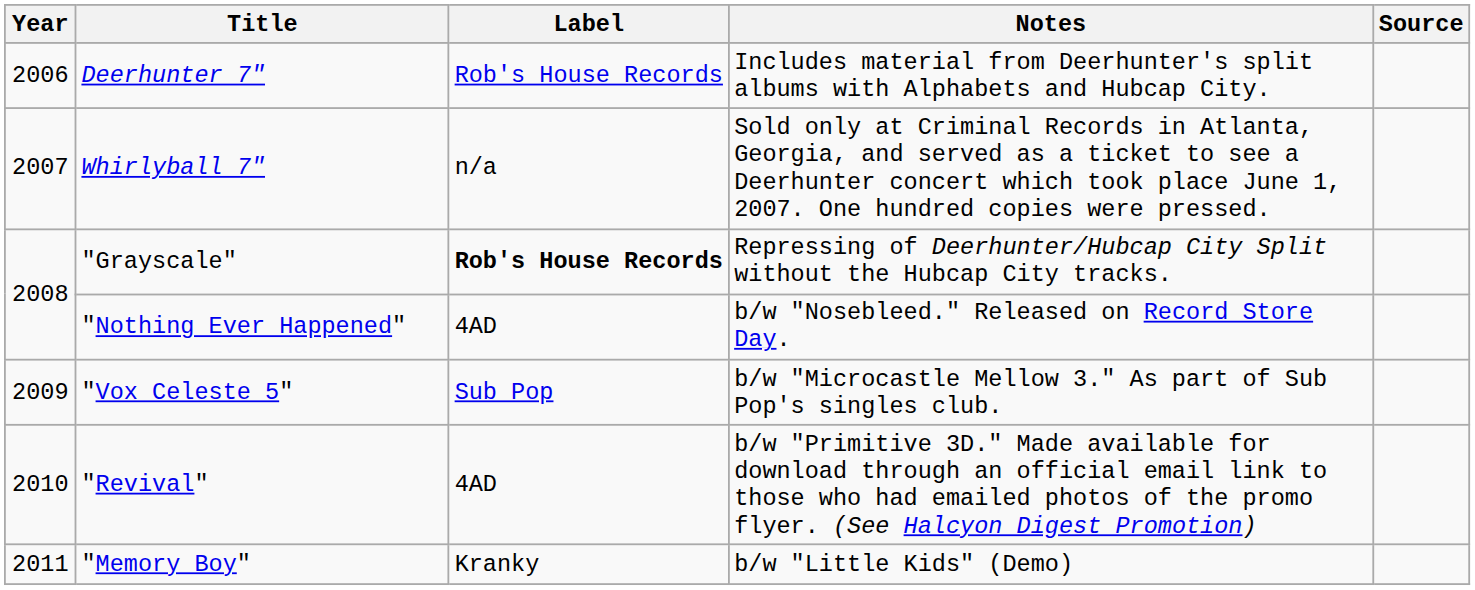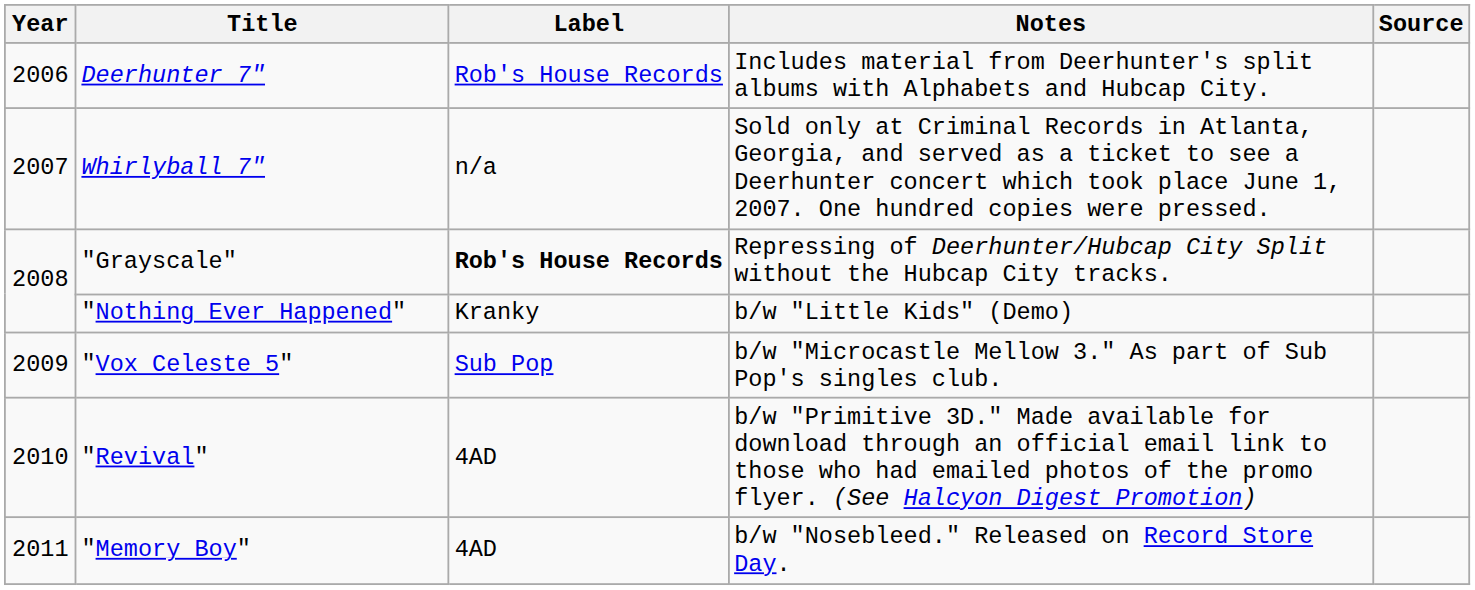"Nothing Ever Happened" | Label: 4AD -> Kranky
"Nothing Ever Happened" | Notes: b/w "Nosebleed." Released on Record Store Day. -> b/w "Little Kids" (Demo)
"Memory Boy" | Label: Kranky -> 4AD
"Memory Boy" | Notes: b/w "Little Kids" (Demo) -> b/w "Nosebleed." Released on Record Store Day.
